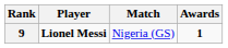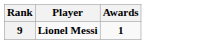- column: Match | Nigeria (GS)
